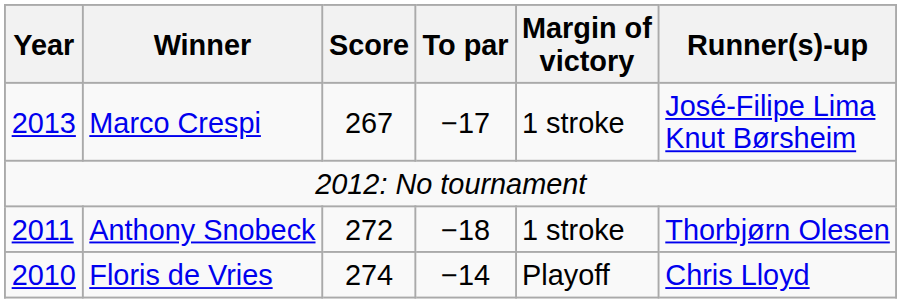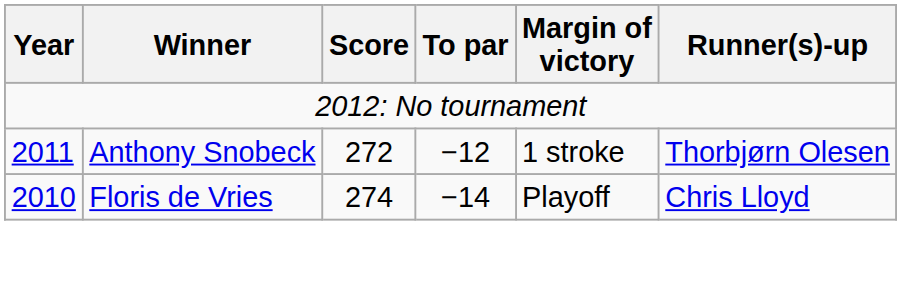- row: 2013 | Marco Crespi | 267 | −17 | 1 stroke | José-Filipe Lima Knut Børsheim
Anthony Snobeck | To par: −18 -> −12
